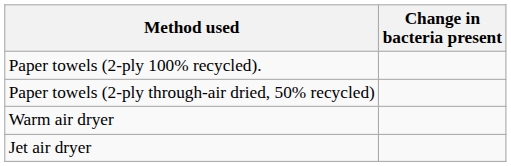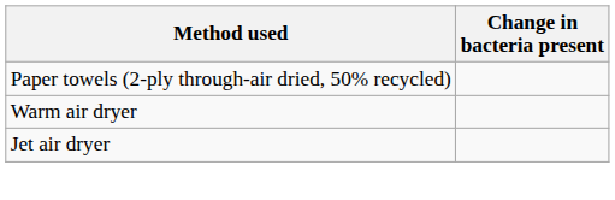- row: Paper towels (2-ply 100% recycled).
